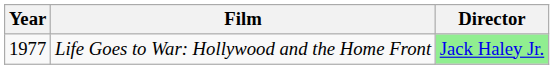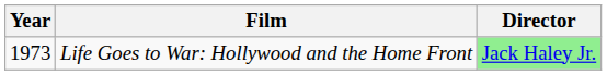Life Goes to War: Hollywood and the Home Front | Year: 1977 -> 1973
